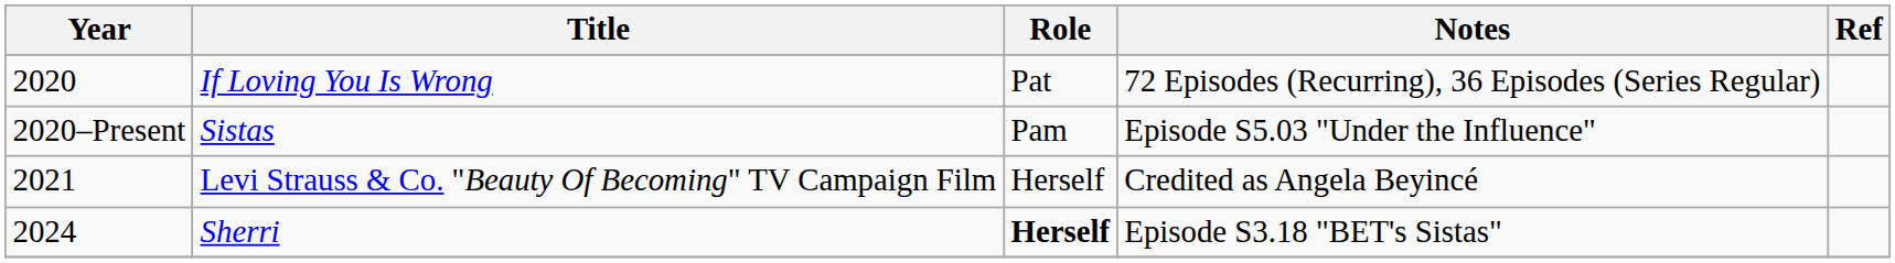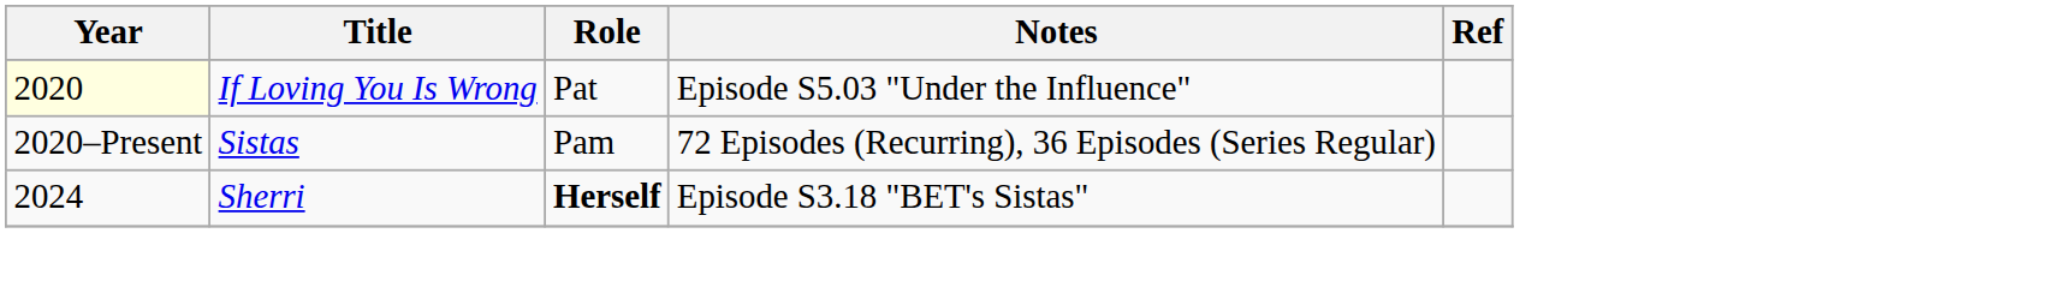If Loving You Is Wrong | Year: no background -> lightyellow background
If Loving You Is Wrong | Notes: 72 Episodes (Recurring), 36 Episodes (Series Regular) -> Episode S5.03 "Under the Influence"
Sistas | Notes: Episode S5.03 "Under the Influence" -> 72 Episodes (Recurring), 36 Episodes (Series Regular)
- row: 2021 | Levi Strauss & Co. "Beauty Of Becoming" TV Campaign Film | Herself | Credited as Angela Beyincé
